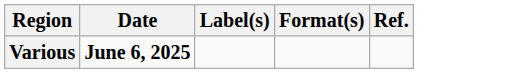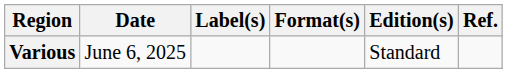+ column: Edition(s) | Standard
Various | Date: bold -> normal
